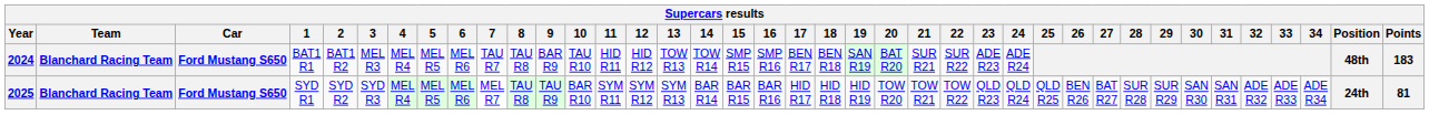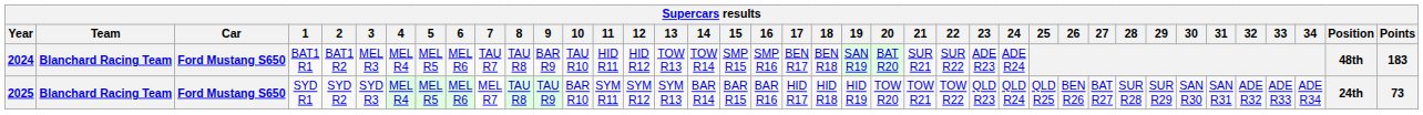2025 | Points: 81 -> 73
